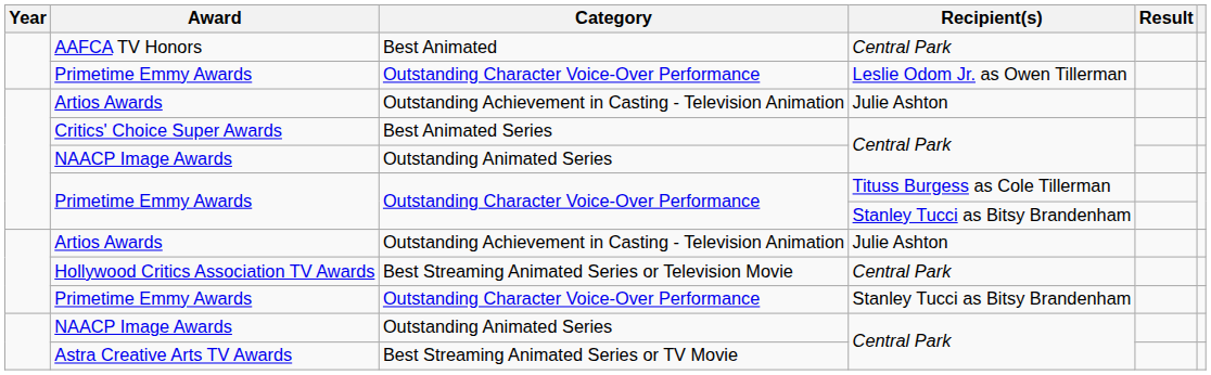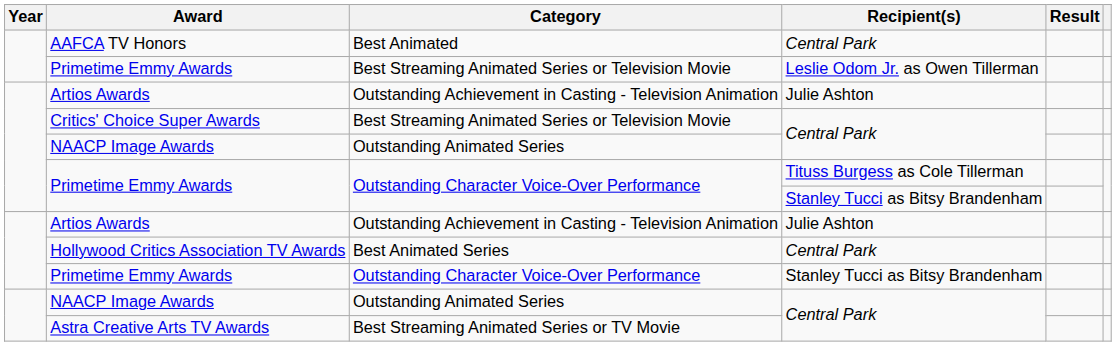Primetime Emmy Awards / Leslie Odom Jr. as Owen Tillerman | Category: Outstanding Character Voice-Over Performance -> Best Streaming Animated Series or Television Movie
Critics' Choice Super Awards | Category: Best Animated Series -> Best Streaming Animated Series or Television Movie
Hollywood Critics Association TV Awards | Category: Best Streaming Animated Series or Television Movie -> Best Animated Series
